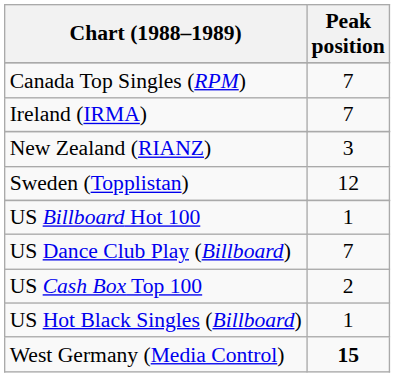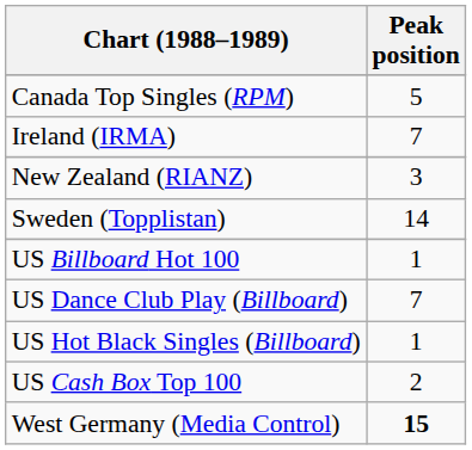Canada Top Singles (RPM) | Peak position: 7 -> 5
Sweden (Topplistan) | Peak position: 12 -> 14
rows swapped: US Hot Black Singles (Billboard) <-> US Cash Box Top 100
